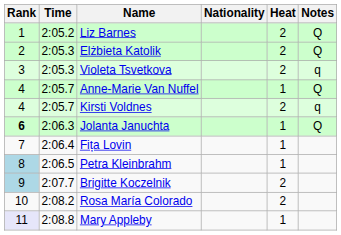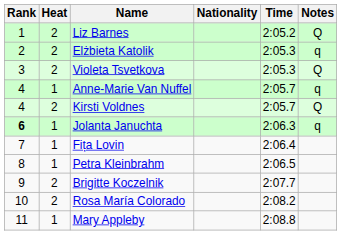columns swapped: Heat <-> Time
Elżbieta Katolik | Notes: Q -> q
Violeta Tsvetkova | Notes: q -> Q
Anne-Marie Van Nuffel | Notes: Q -> q
Kirsti Voldnes | Notes: q -> Q
Jolanta Januchta | Notes: Q -> q
Petra Kleinbrahm | Rank: lightblue background -> no background
Brigitte Koczelnik | Rank: lightblue background -> no background
Mary Appleby | Rank: lavender background -> no background
